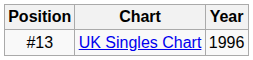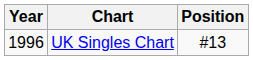columns swapped: Year <-> Position
